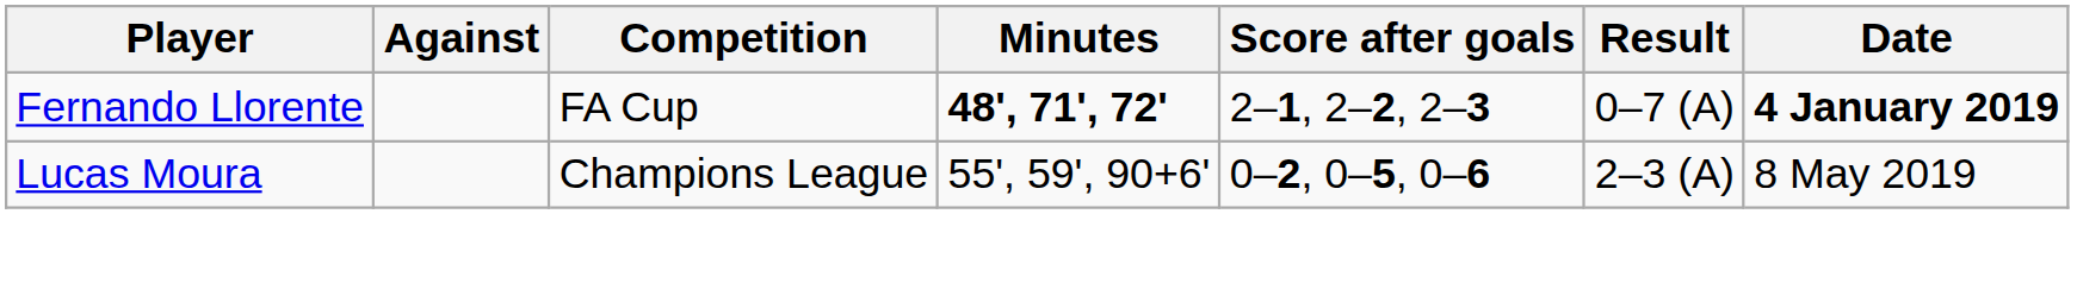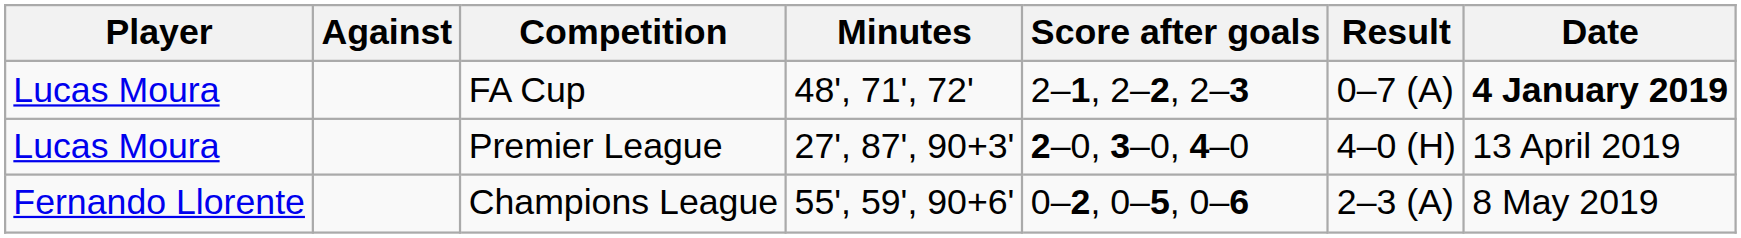FA Cup | Player: Fernando Llorente -> Lucas Moura
FA Cup | Minutes: bold -> normal
+ row: Lucas Moura | Premier League | 27', 87', 90+3' | 2–0, 3–0, 4–0 | 4–0 (H) | 13 April 2019
Champions League | Player: Lucas Moura -> Fernando Llorente
